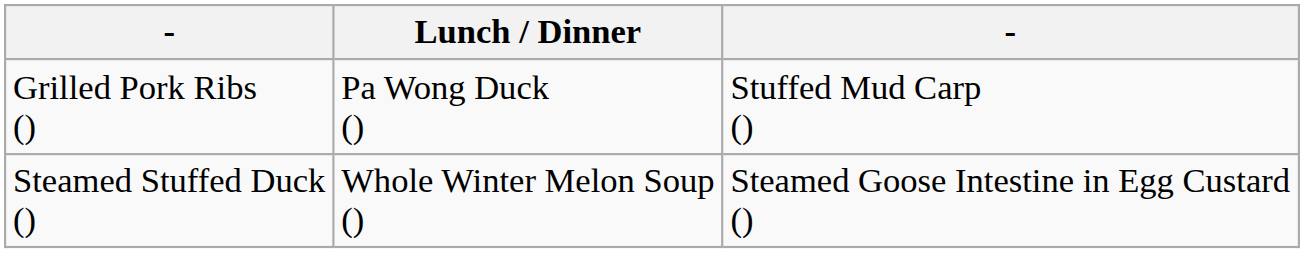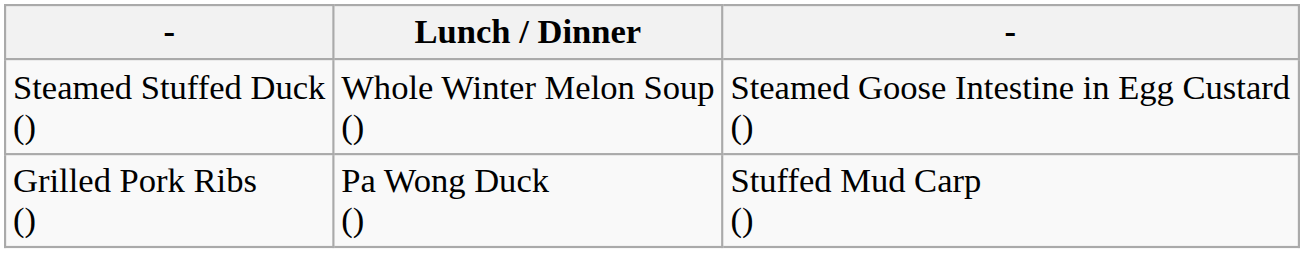rows swapped: Grilled Pork Ribs () <-> Steamed Stuffed Duck ()
